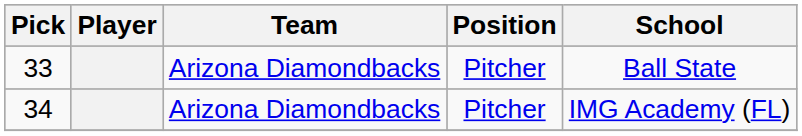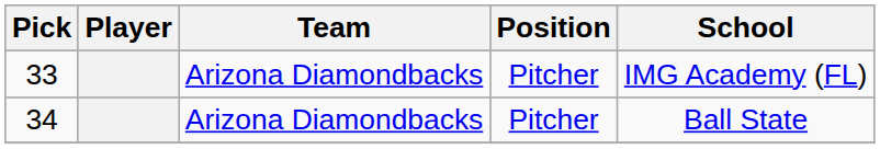33 | School: Ball State -> IMG Academy (FL)
34 | School: IMG Academy (FL) -> Ball State
